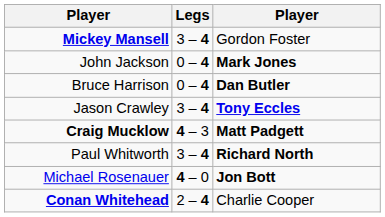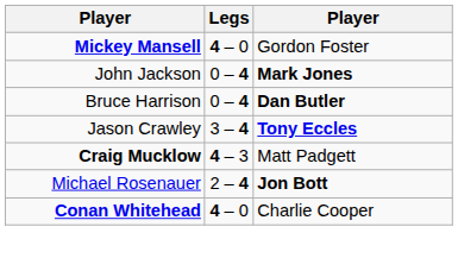Mickey Mansell | Legs: 3 – 4 -> 4 – 0
Craig Mucklow | column 3: bold -> normal
- row: Paul Whitworth | 3 – 4 | Richard North
Michael Rosenauer | Legs: 4 – 0 -> 2 – 4
Conan Whitehead | Legs: 2 – 4 -> 4 – 0
